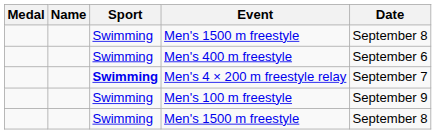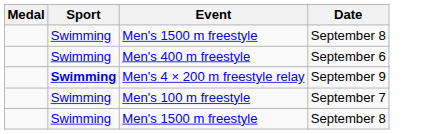- column: Name
Men's 4 × 200 m freestyle relay | Date: September 7 -> September 9
Men's 100 m freestyle | Date: September 9 -> September 7
